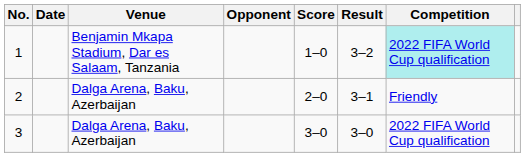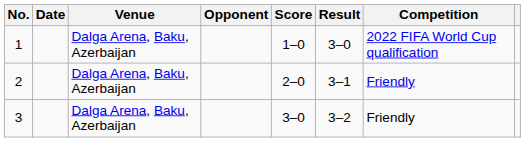1 | Venue: Benjamin Mkapa Stadium, Dar es Salaam, Tanzania -> Dalga Arena, Baku, Azerbaijan
1 | Result: 3–2 -> 3–0
1 | Competition: paleturquoise background -> no background
3 | Result: 3–0 -> 3–2
3 | Competition: 2022 FIFA World Cup qualification -> Friendly
